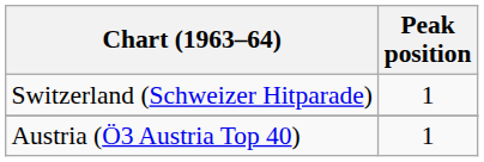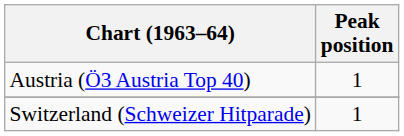rows swapped: Austria (Ö3 Austria Top 40) <-> Switzerland (Schweizer Hitparade)
